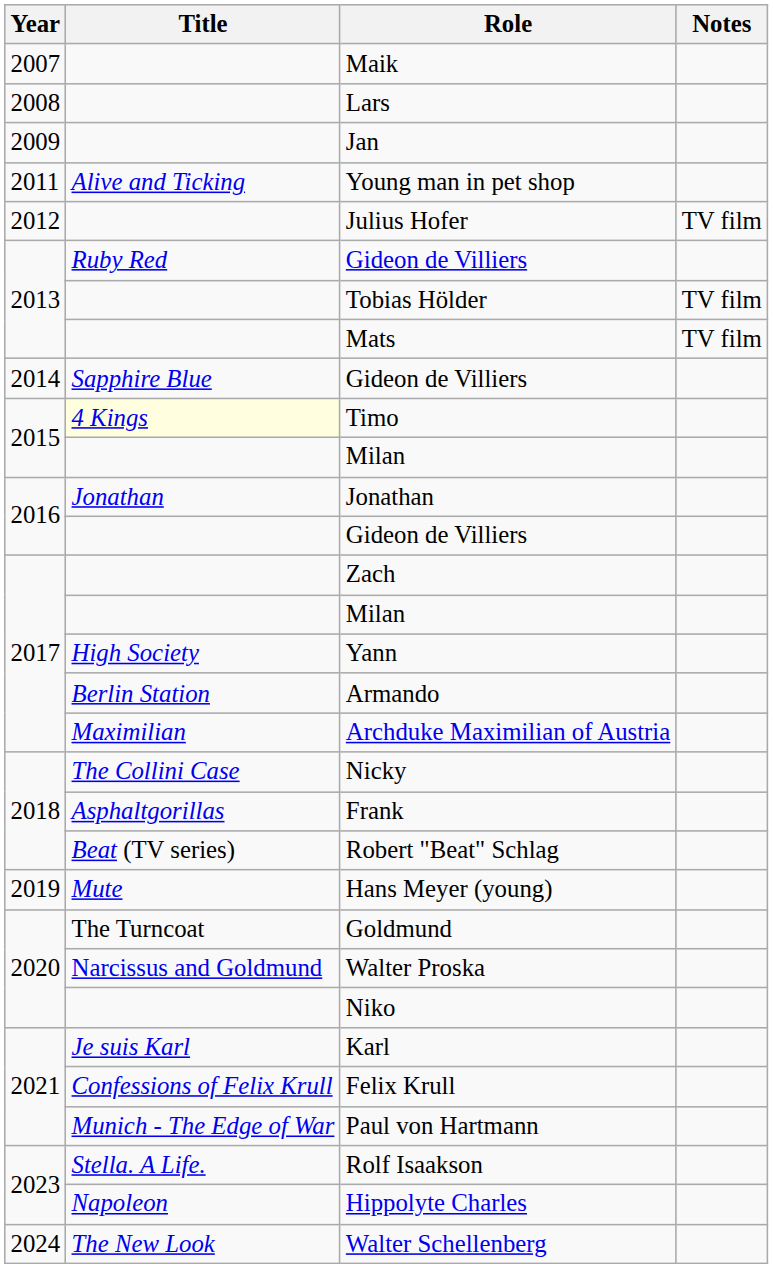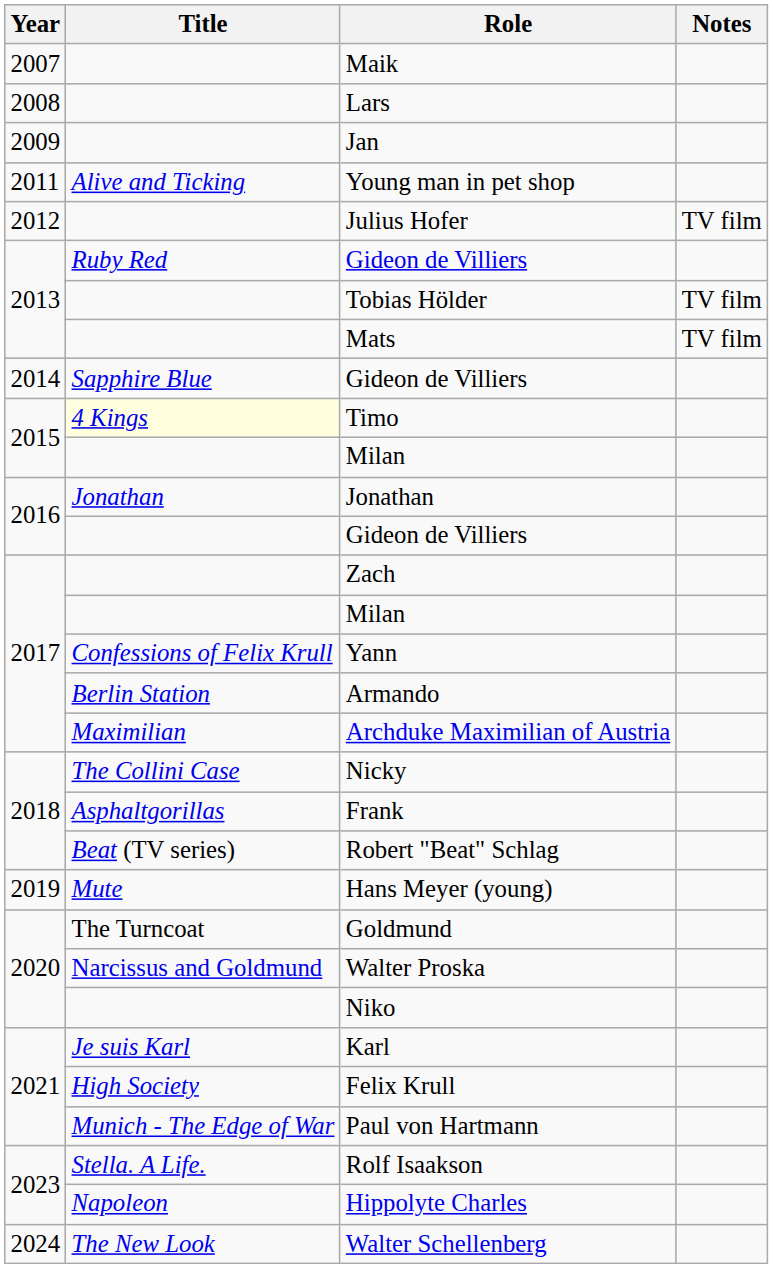Yann | Title: High Society -> Confessions of Felix Krull
Felix Krull | Title: Confessions of Felix Krull -> High Society
